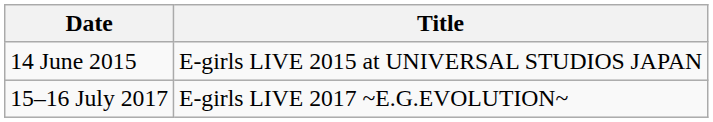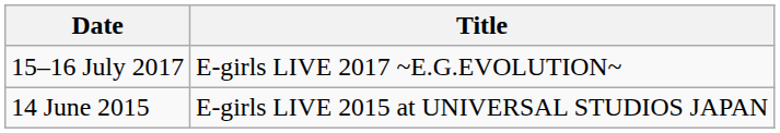rows swapped: 14 June 2015 <-> 15–16 July 2017
